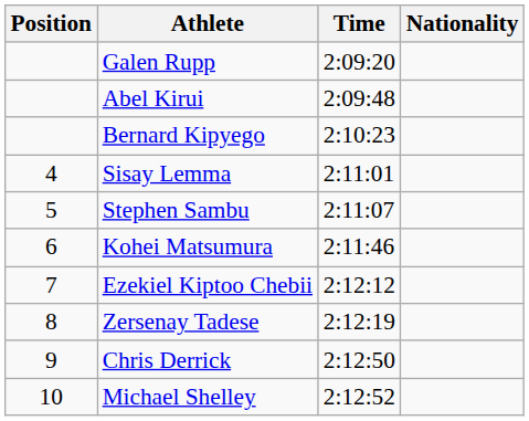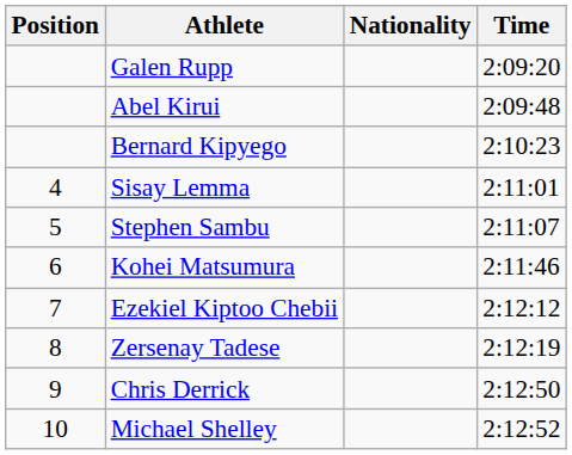columns swapped: Nationality <-> Time
